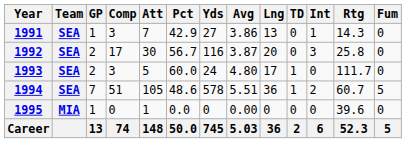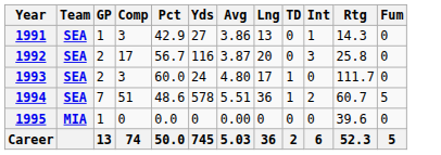- column: Att | 7 | 30 | 5 | 105 | 1 | 148
